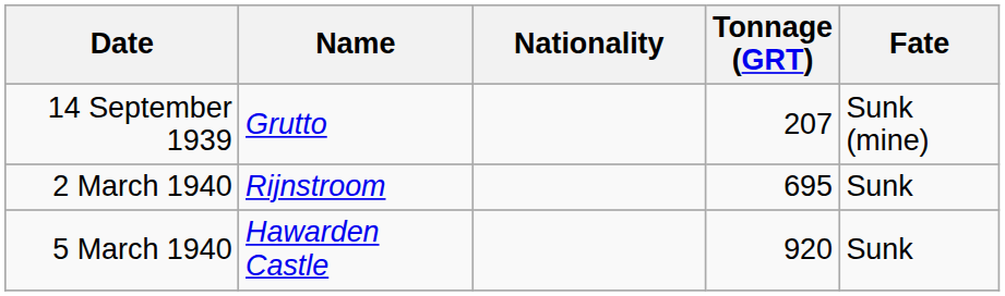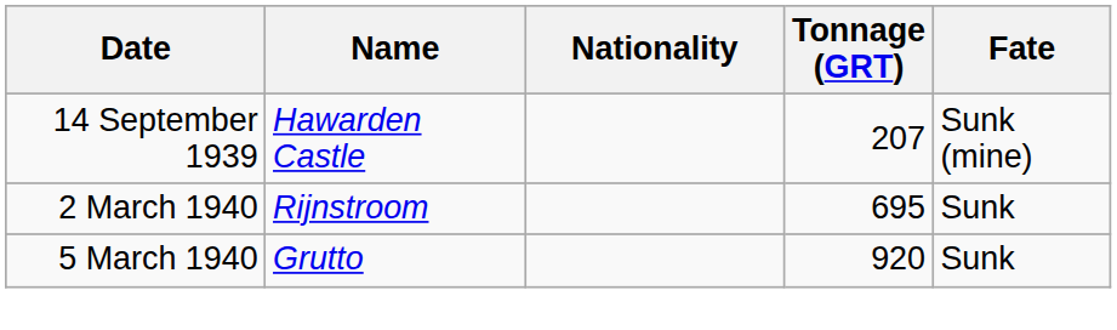14 September 1939 | Name: Grutto -> Hawarden Castle
5 March 1940 | Name: Hawarden Castle -> Grutto
